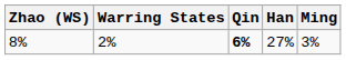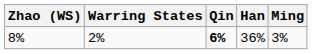8% | Han: 27% -> 36%
